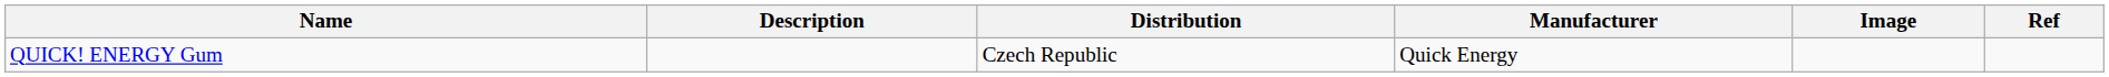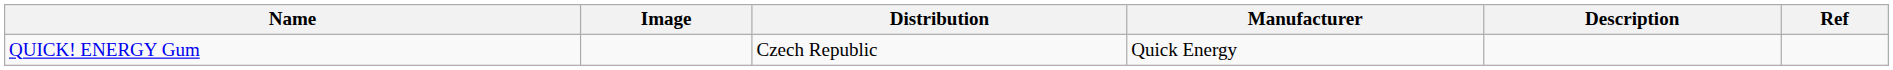columns swapped: Image <-> Description
